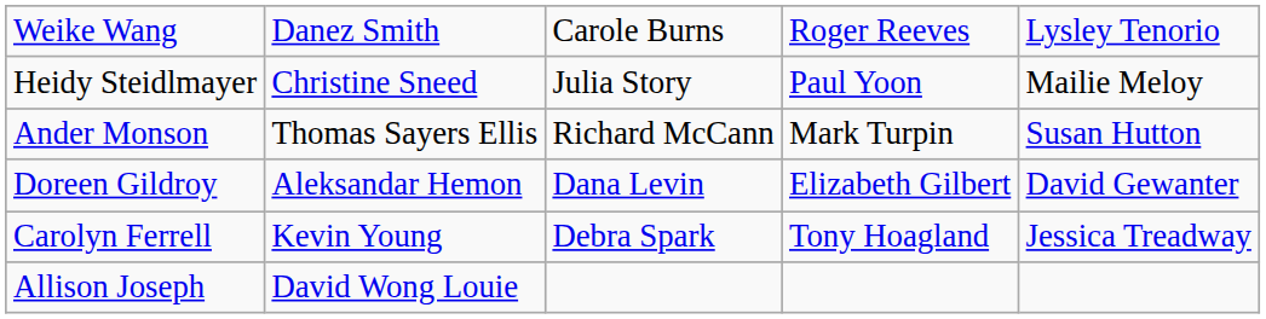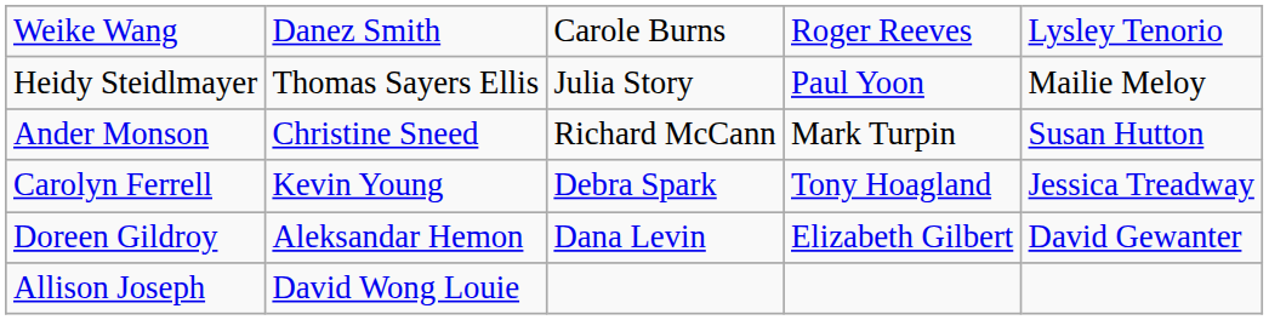Heidy Steidlmayer | column 2: Christine Sneed -> Thomas Sayers Ellis
Ander Monson | column 2: Thomas Sayers Ellis -> Christine Sneed
rows swapped: Doreen Gildroy <-> Carolyn Ferrell
